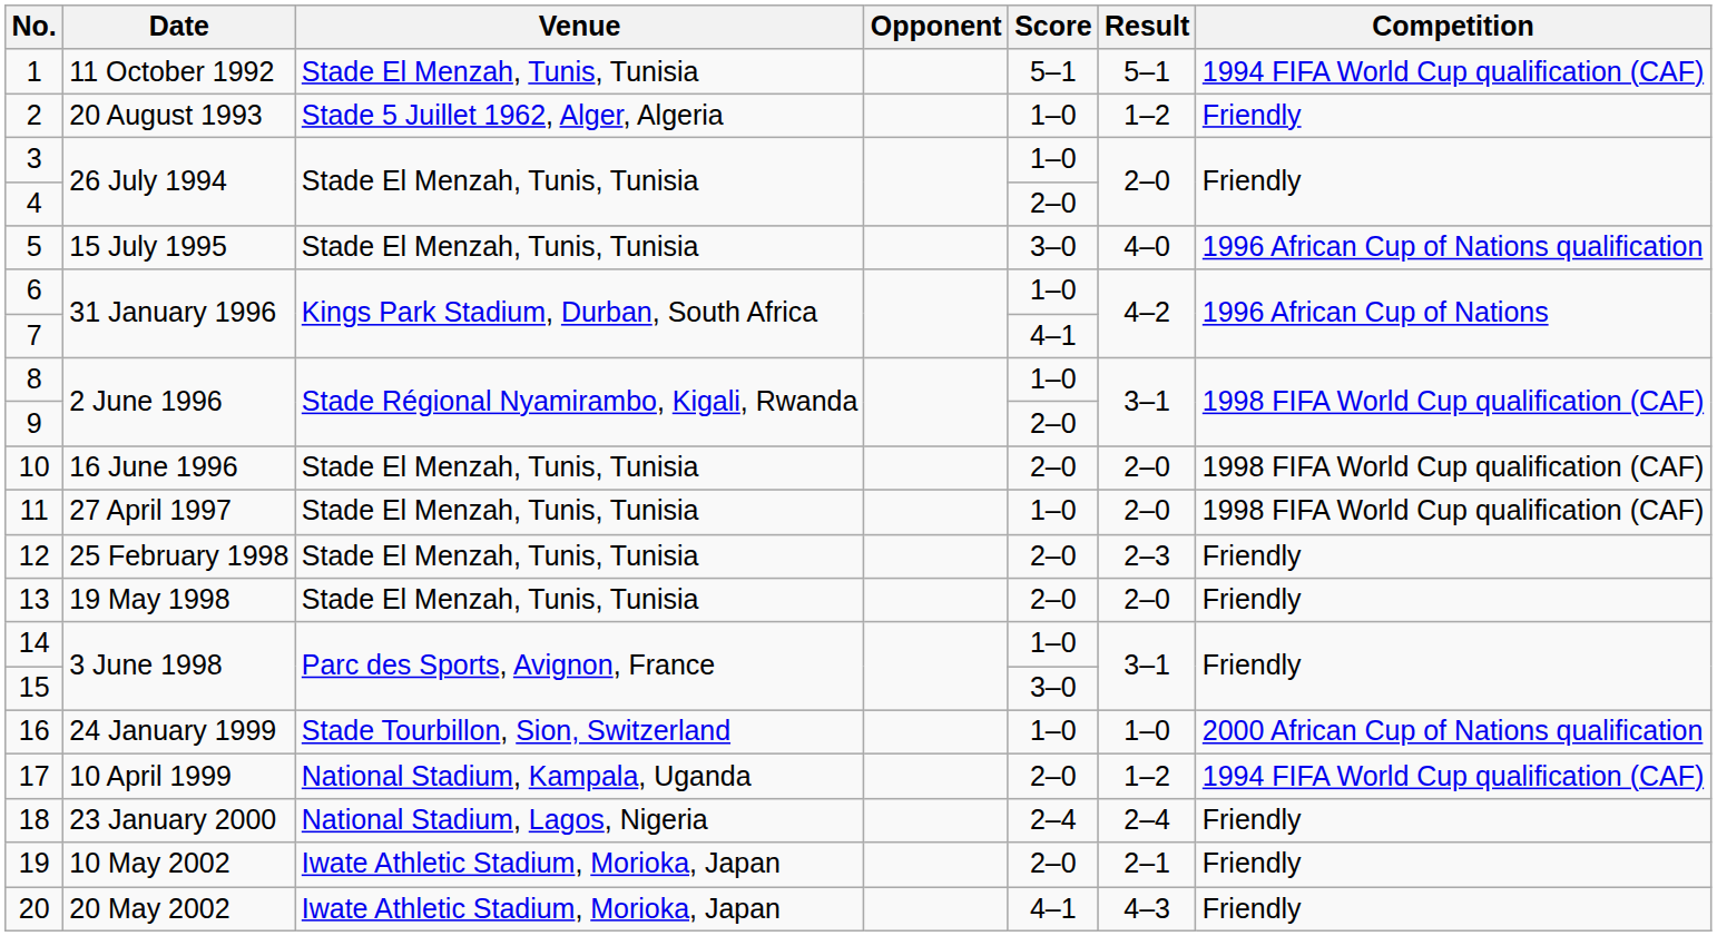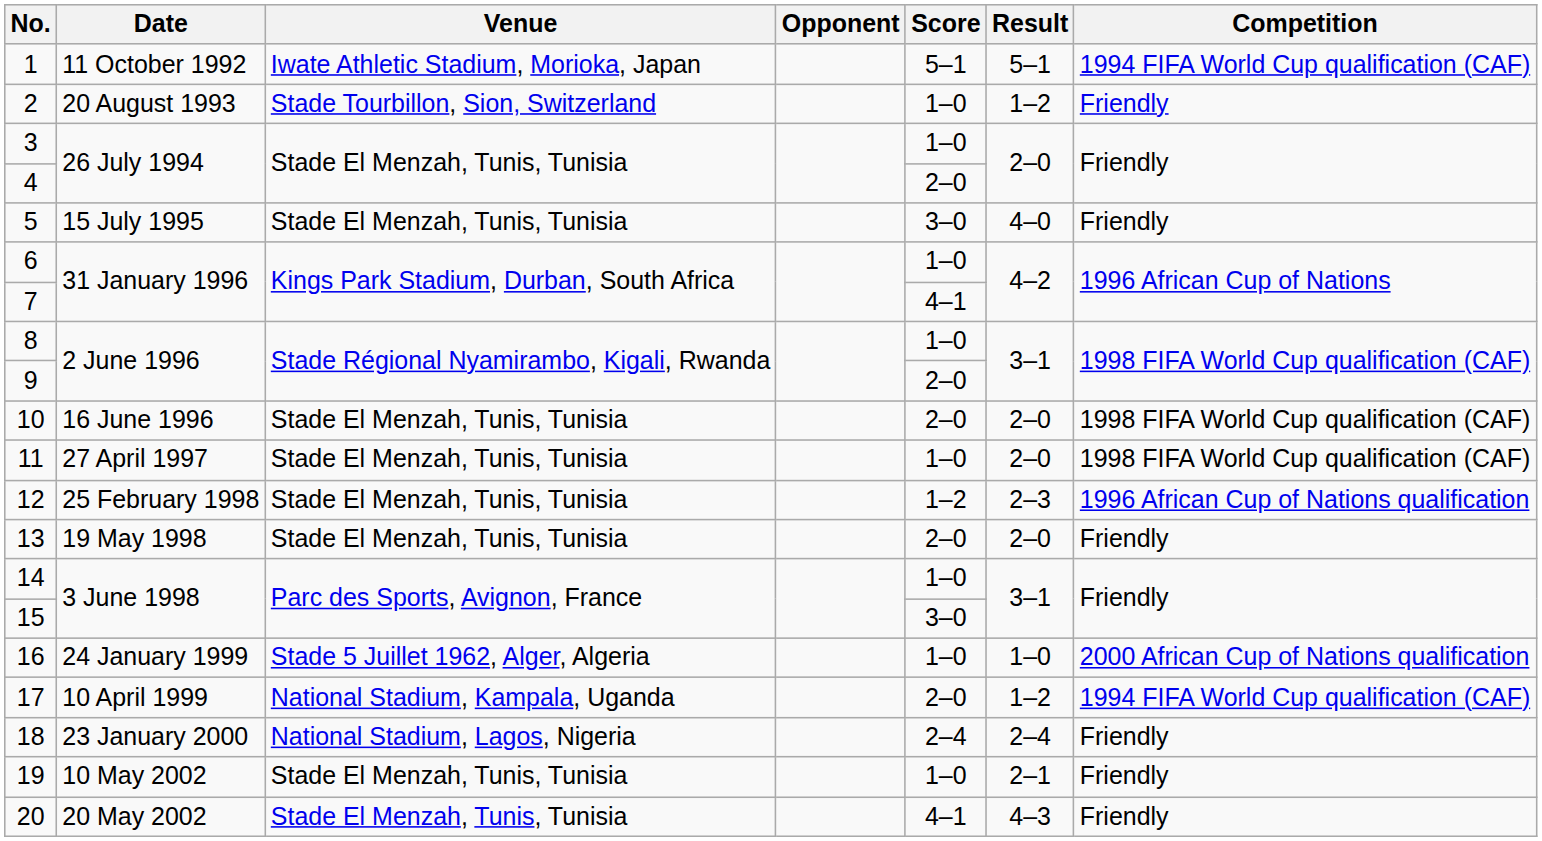1 | Venue: Stade El Menzah, Tunis, Tunisia -> Iwate Athletic Stadium, Morioka, Japan
2 | Venue: Stade 5 Juillet 1962, Alger, Algeria -> Stade Tourbillon, Sion, Switzerland
5 | Competition: 1996 African Cup of Nations qualification -> Friendly
12 | Score: 2–0 -> 1–2
12 | Competition: Friendly -> 1996 African Cup of Nations qualification
16 | Venue: Stade Tourbillon, Sion, Switzerland -> Stade 5 Juillet 1962, Alger, Algeria
19 | Venue: Iwate Athletic Stadium, Morioka, Japan -> Stade El Menzah, Tunis, Tunisia
19 | Score: 2–0 -> 1–0
20 | Venue: Iwate Athletic Stadium, Morioka, Japan -> Stade El Menzah, Tunis, Tunisia
